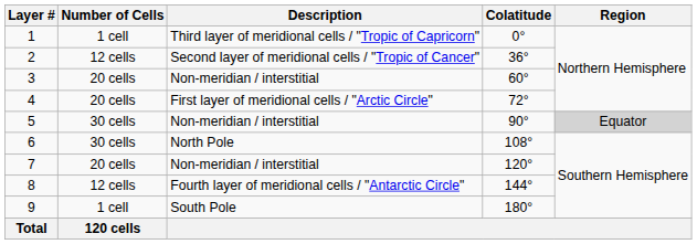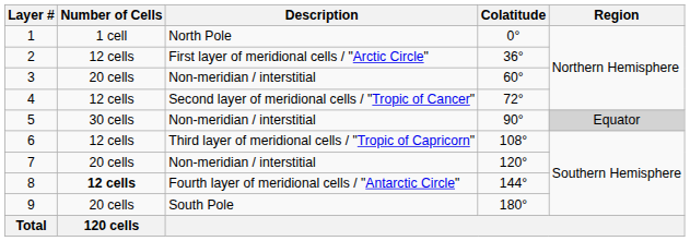1 | Description: Third layer of meridional cells / "Tropic of Capricorn" -> North Pole
2 | Description: Second layer of meridional cells / "Tropic of Cancer" -> First layer of meridional cells / "Arctic Circle"
4 | Number of Cells: 20 cells -> 12 cells
4 | Description: First layer of meridional cells / "Arctic Circle" -> Second layer of meridional cells / "Tropic of Cancer"
6 | Number of Cells: 30 cells -> 12 cells
6 | Description: North Pole -> Third layer of meridional cells / "Tropic of Capricorn"
8 | Number of Cells: normal -> bold
9 | Number of Cells: 1 cell -> 20 cells
